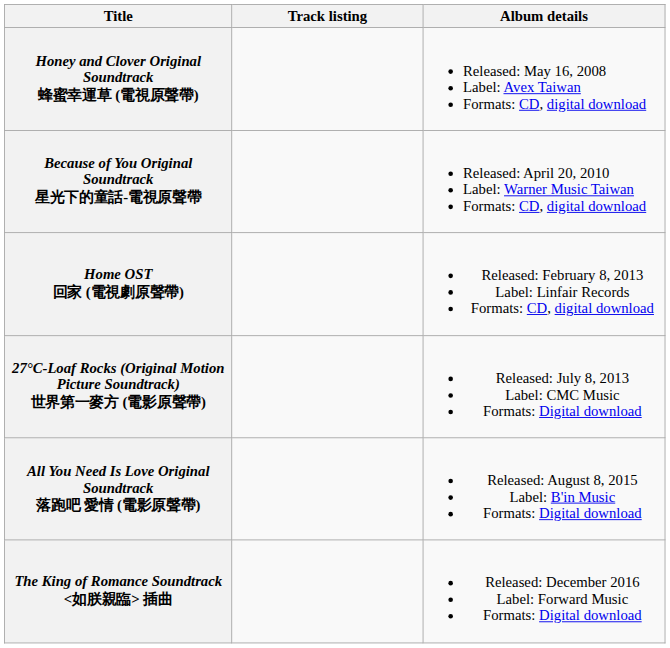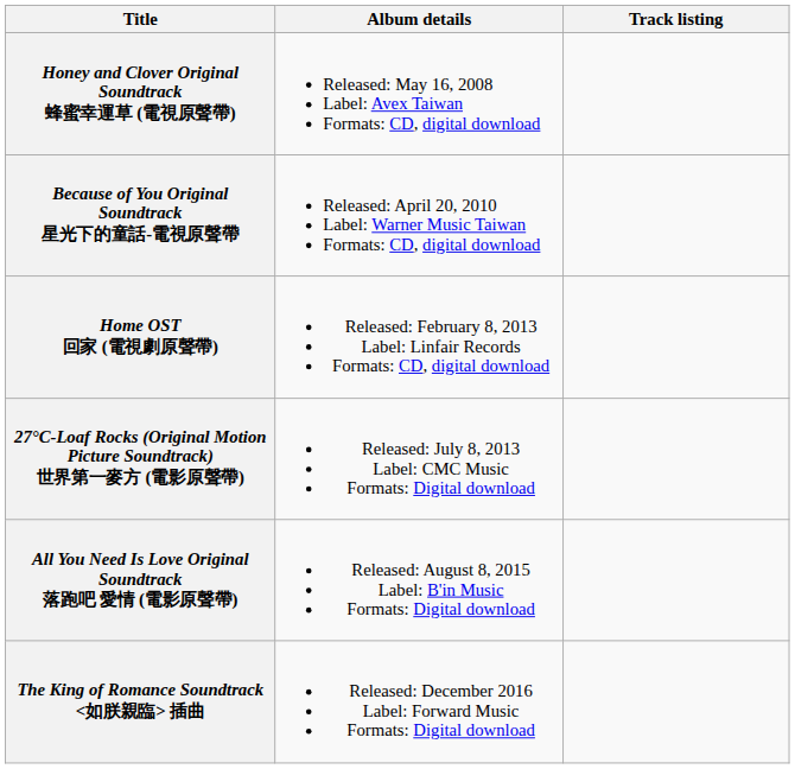columns swapped: Album details <-> Track listing
